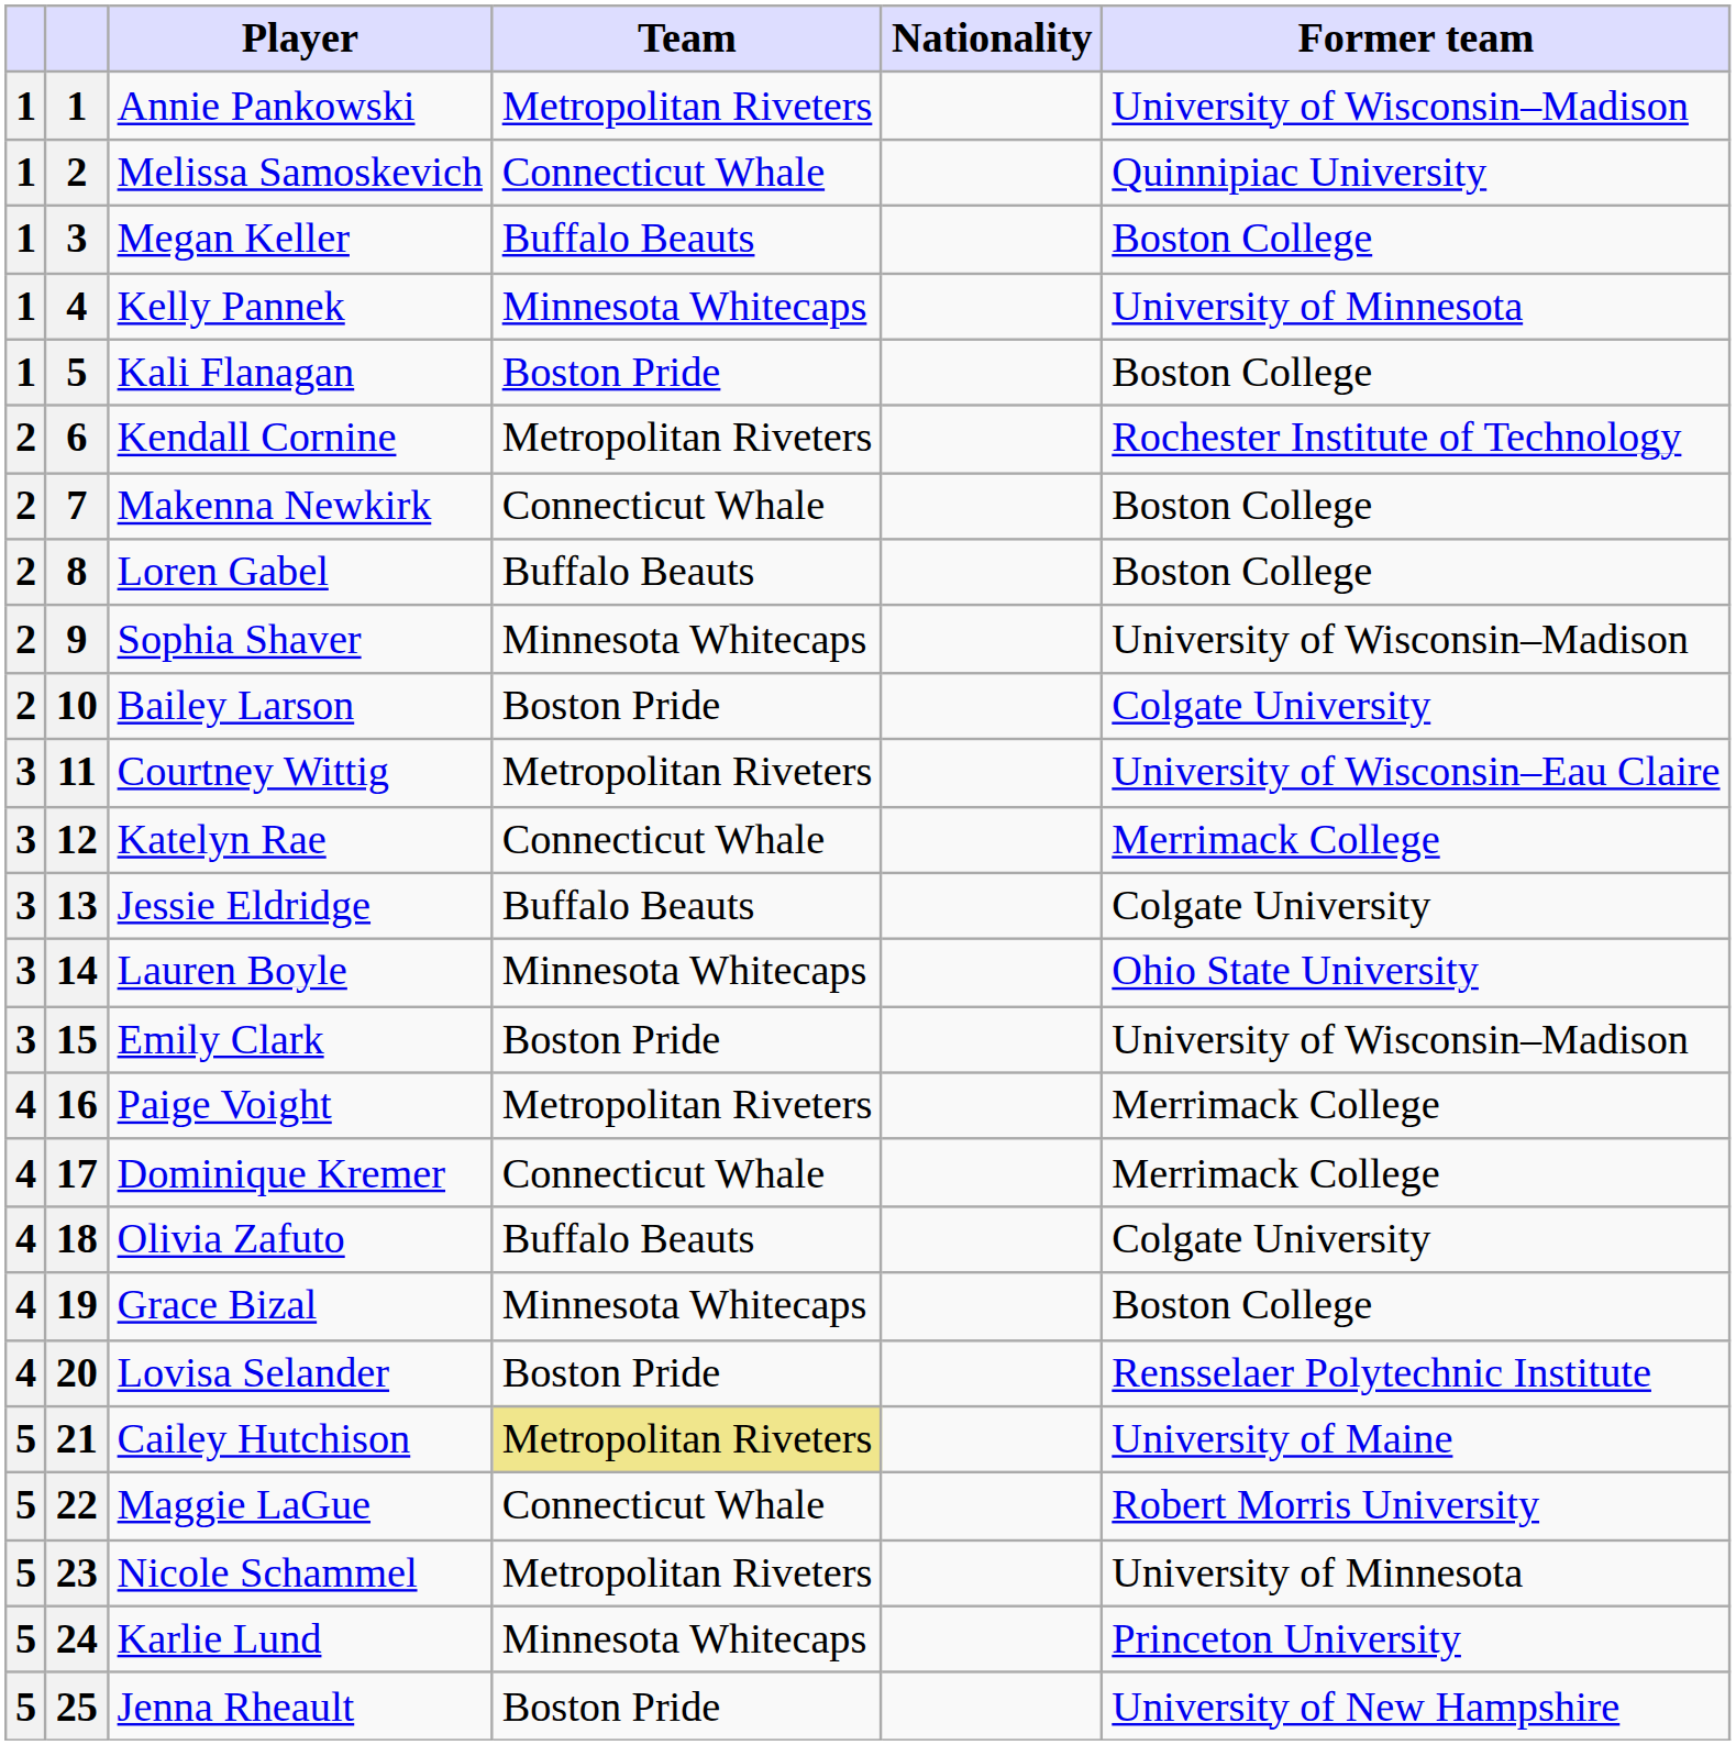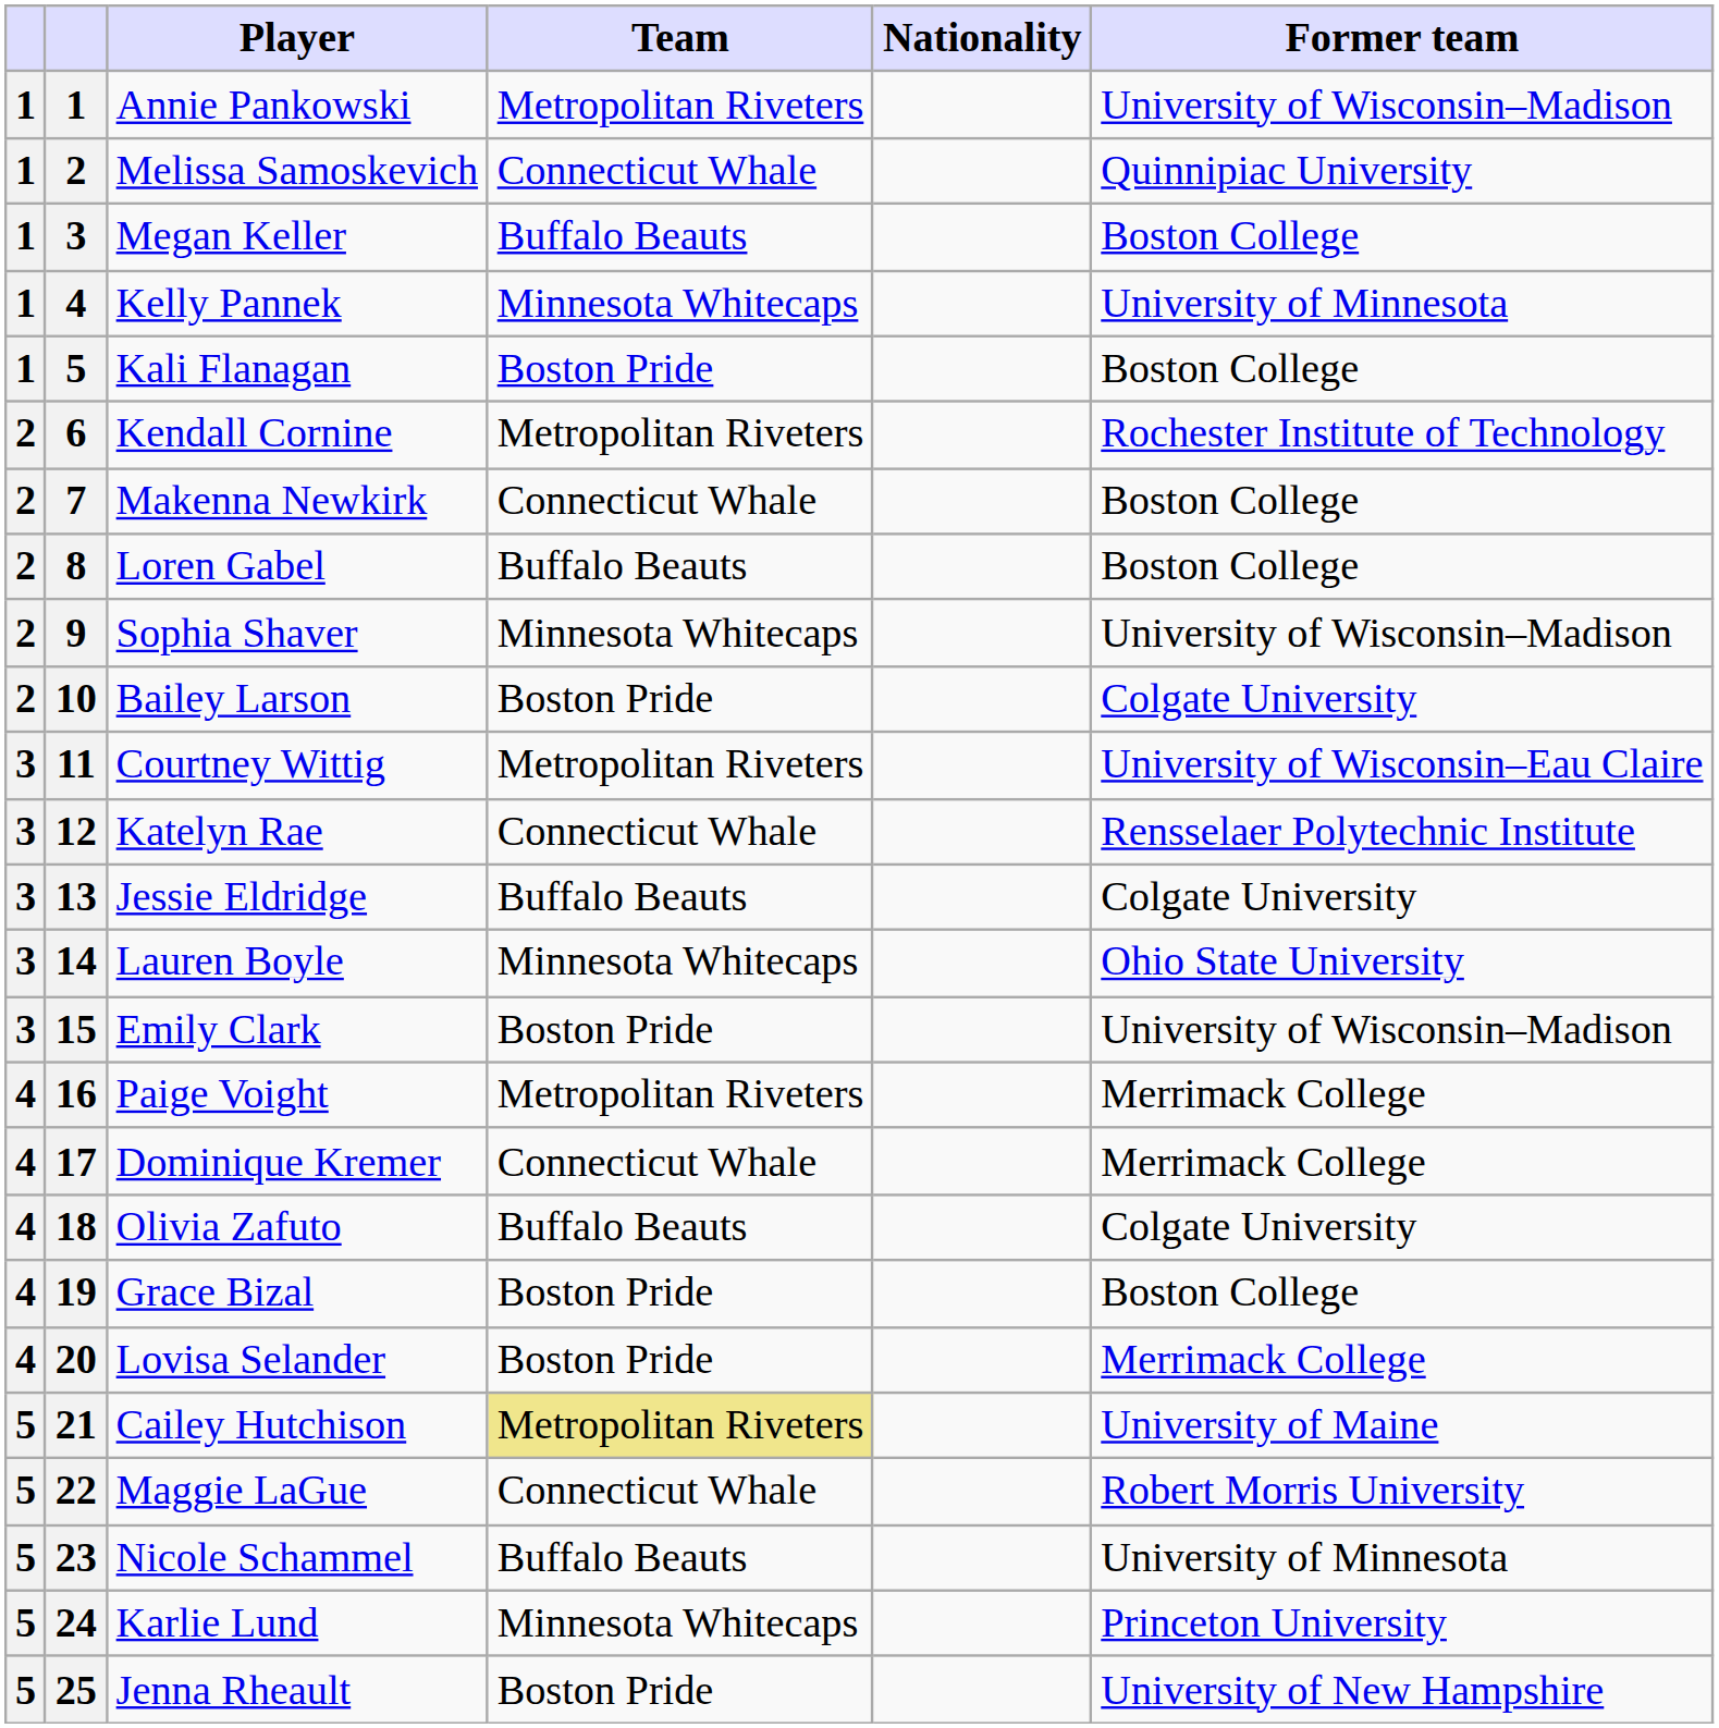Katelyn Rae | Former team: Merrimack College -> Rensselaer Polytechnic Institute
Grace Bizal | Team: Minnesota Whitecaps -> Boston Pride
Lovisa Selander | Former team: Rensselaer Polytechnic Institute -> Merrimack College
Nicole Schammel | Team: Metropolitan Riveters -> Buffalo Beauts
